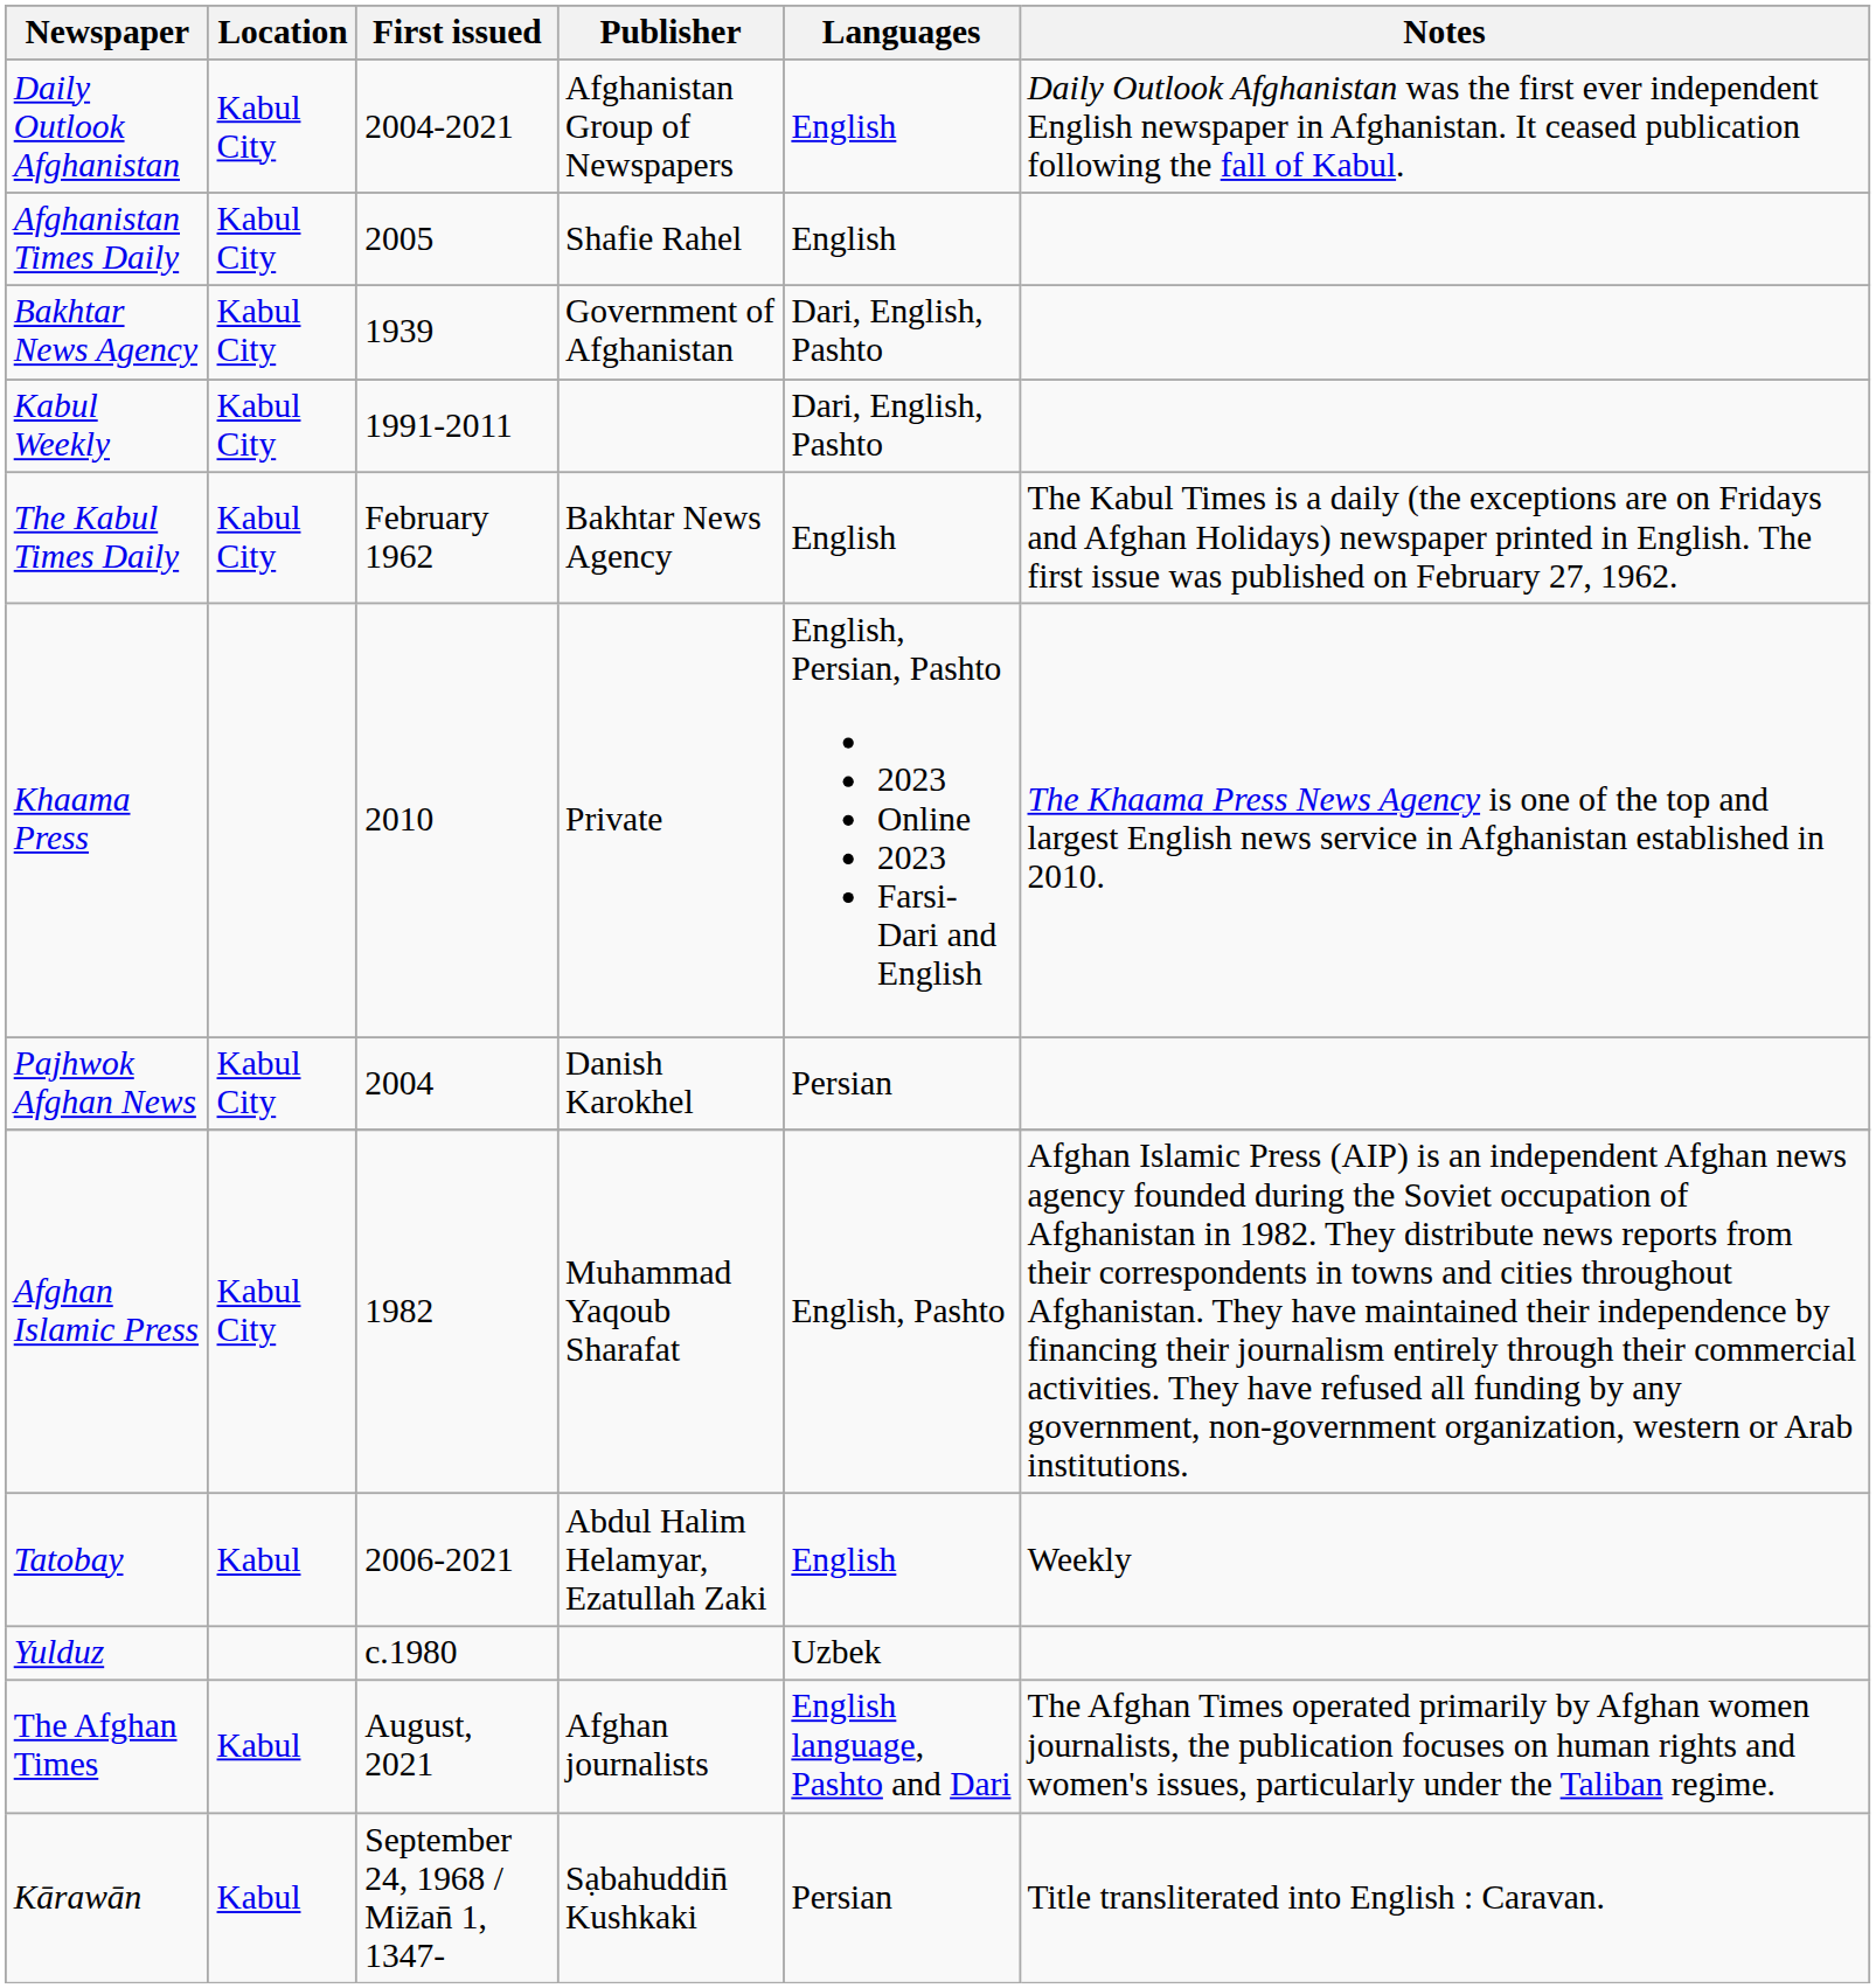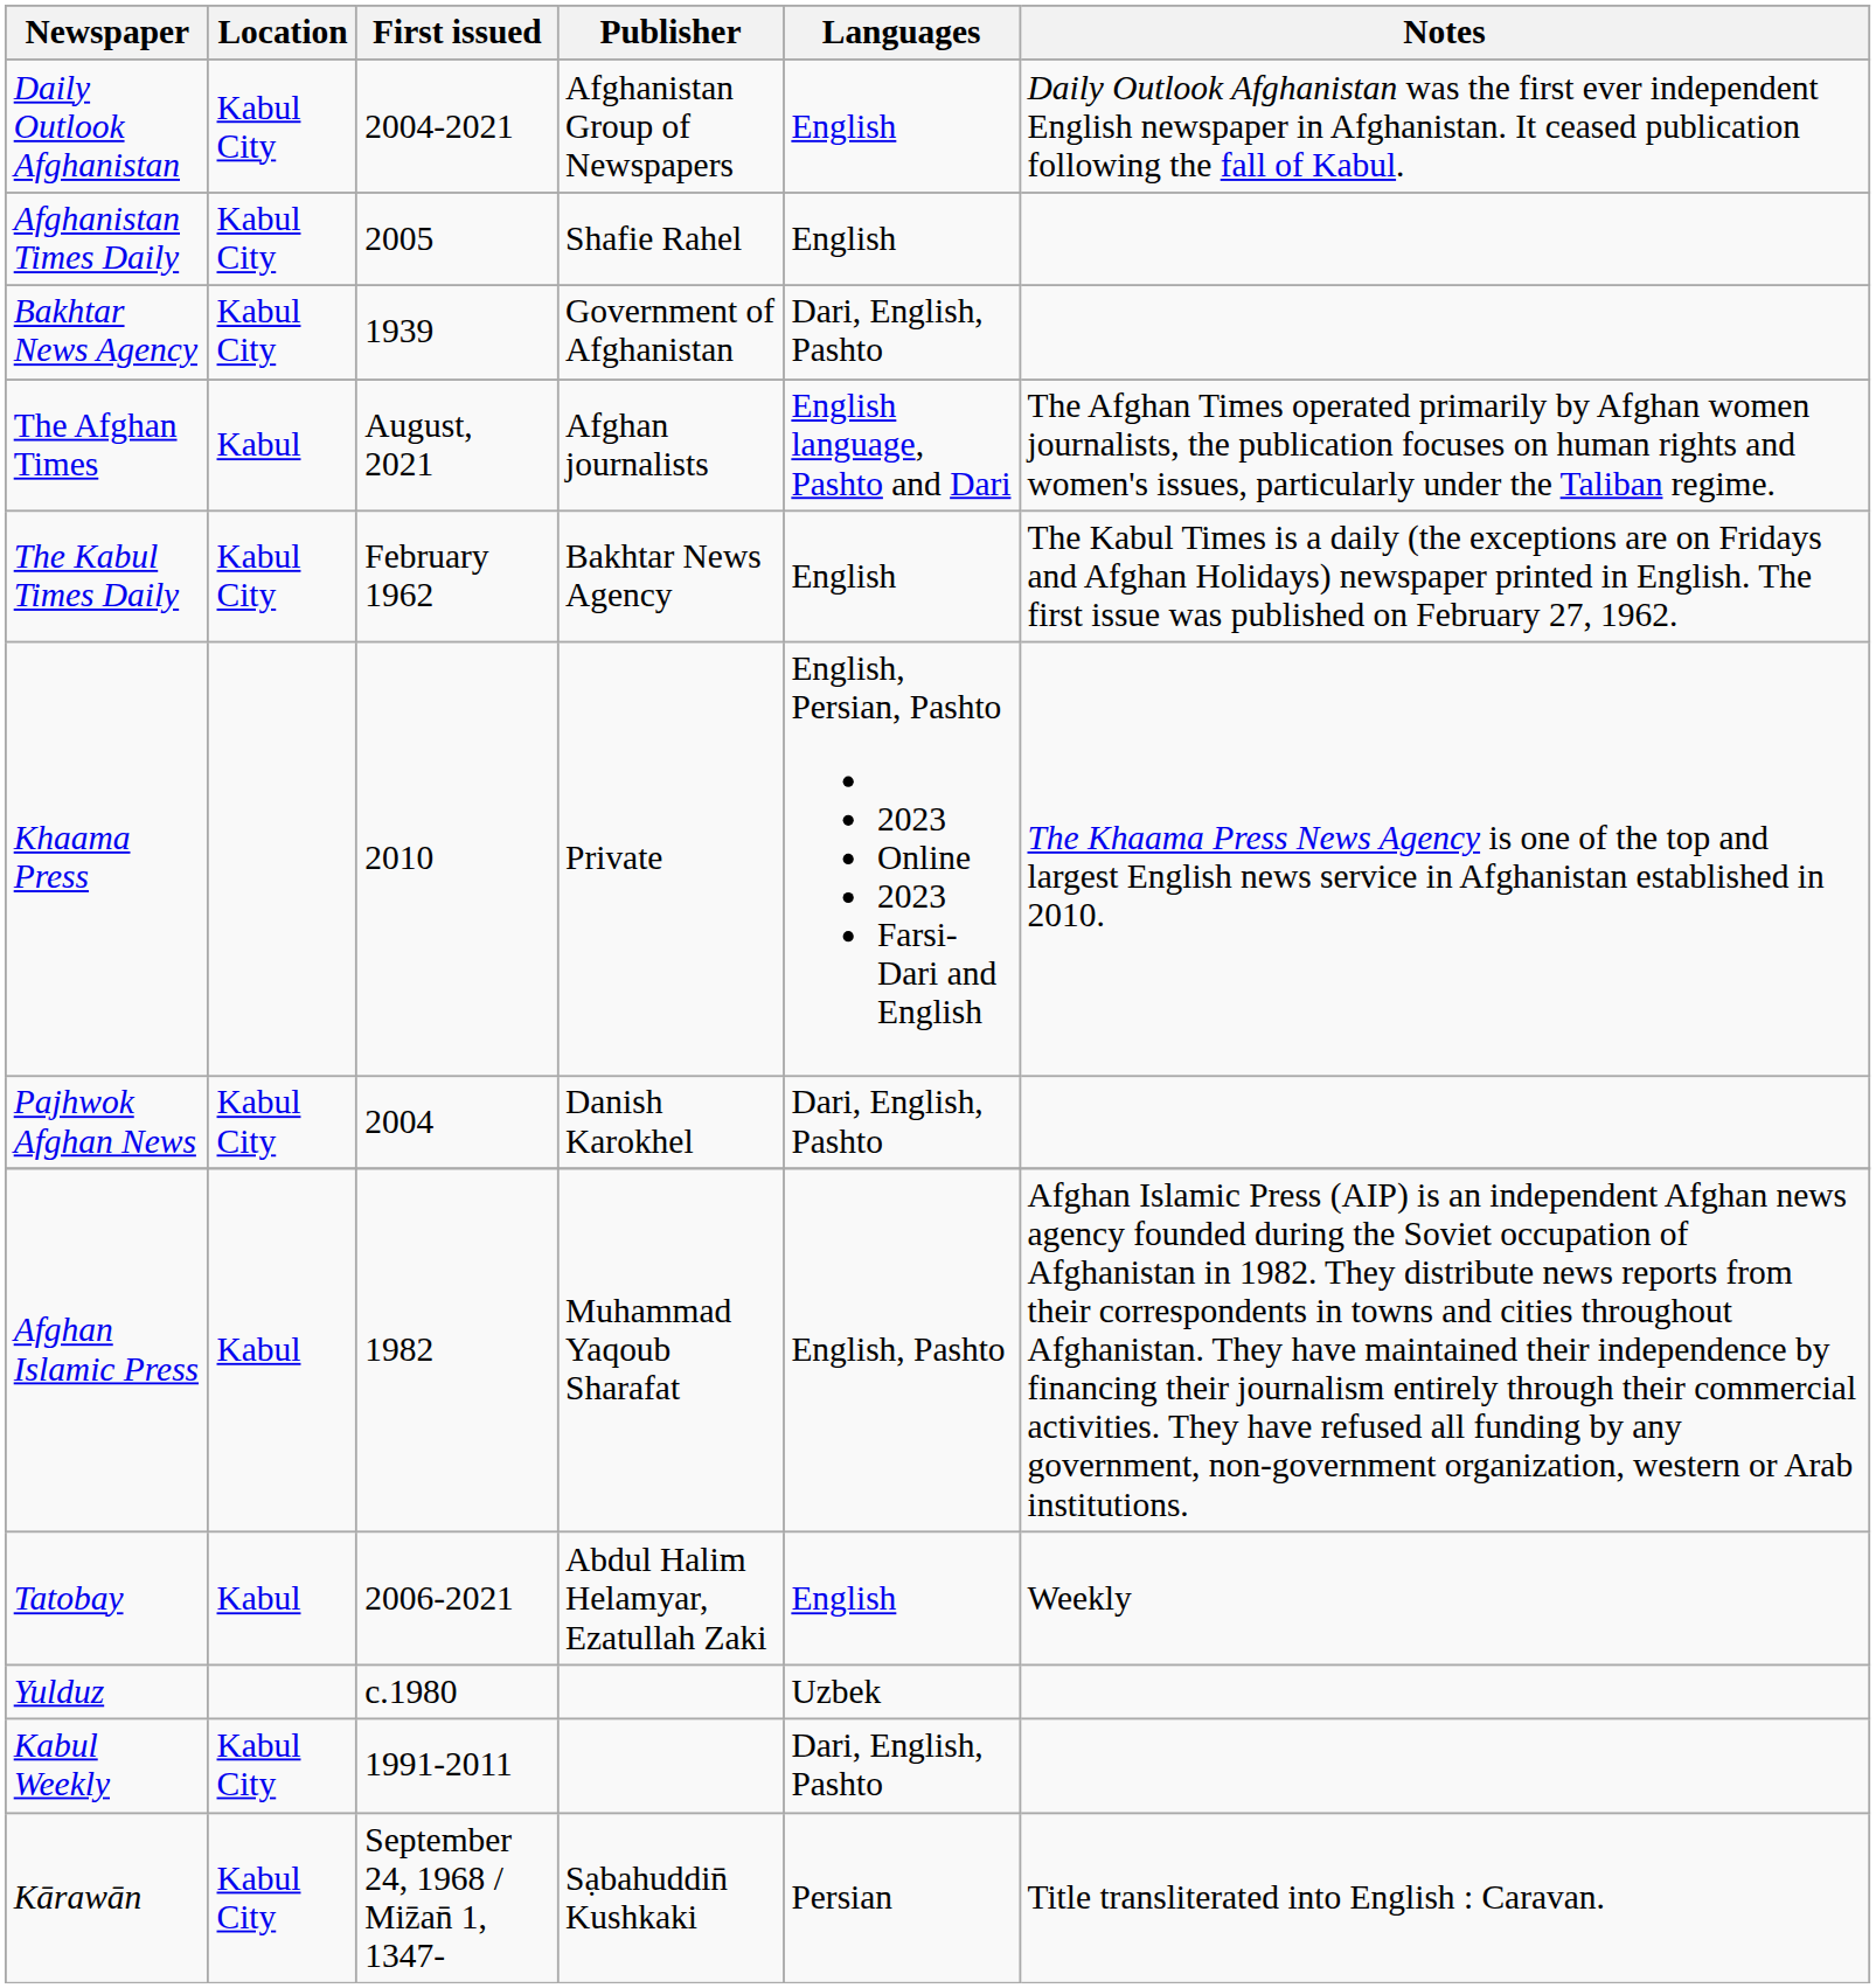rows swapped: Kabul Weekly <-> The Afghan Times
Pajhwok Afghan News | Languages: Persian -> Dari, English, Pashto
Afghan Islamic Press | Location: Kabul City -> Kabul
Kārawān | Location: Kabul -> Kabul City
